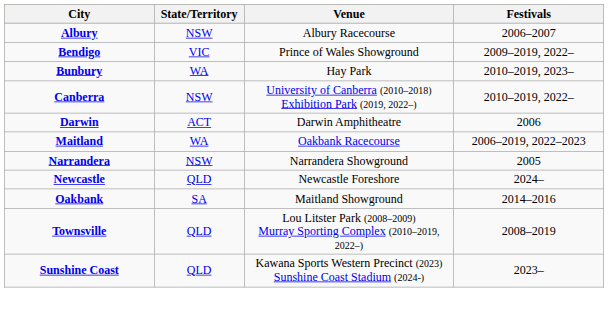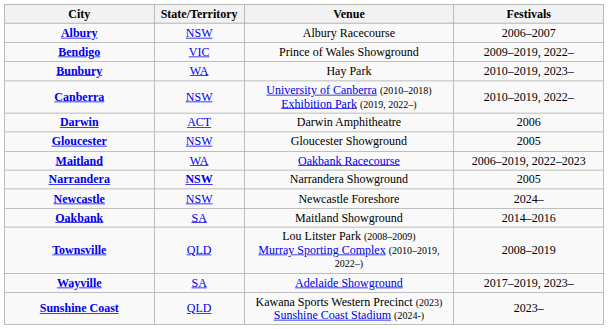+ row: Gloucester | NSW | Gloucester Showground | 2005
Narrandera | State/Territory: normal -> bold
Newcastle | State/Territory: QLD -> NSW
+ row: Wayville | SA | Adelaide Showground | 2017–2019, 2023–
